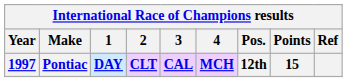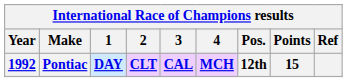Pontiac | Year: 1997 -> 1992
